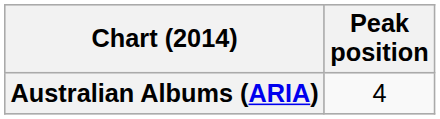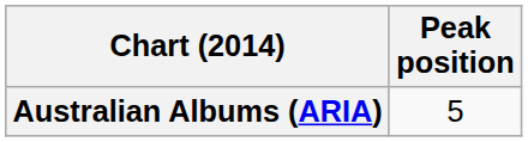Australian Albums (ARIA) | Peak position: 4 -> 5
